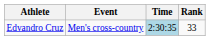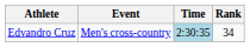Edvandro Cruz | Rank: 33 -> 34
